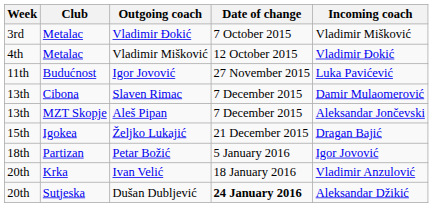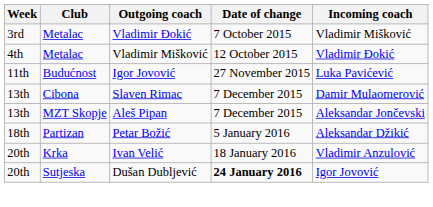- row: 15th | Igokea | Željko Lukajić | 21 December 2015 | Dragan Bajić
Petar Božić | Incoming coach: Igor Jovović -> Aleksandar Džikić
Dušan Dubljević | Incoming coach: Aleksandar Džikić -> Igor Jovović
